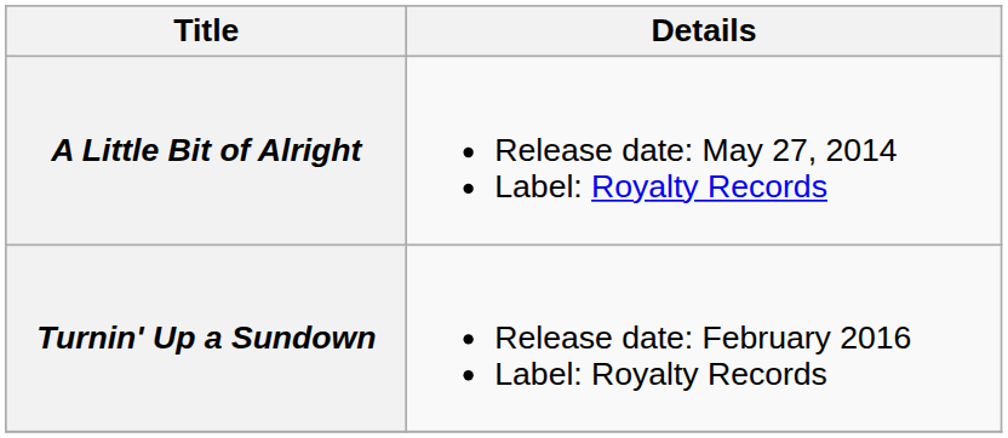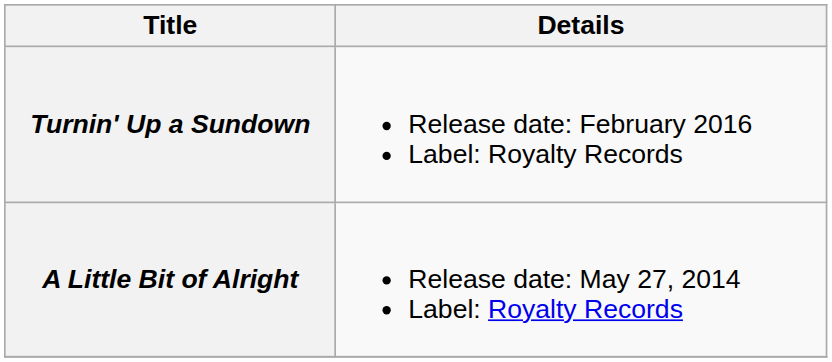rows swapped: A Little Bit of Alright <-> Turnin' Up a Sundown
